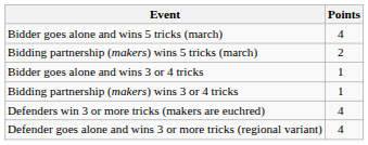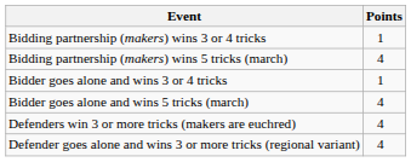rows swapped: Bidding partnership (makers) wins 3 or 4 tricks <-> Bidder goes alone and wins 5 tricks (march)
Bidding partnership (makers) wins 5 tricks (march) | Points: 2 -> 4
